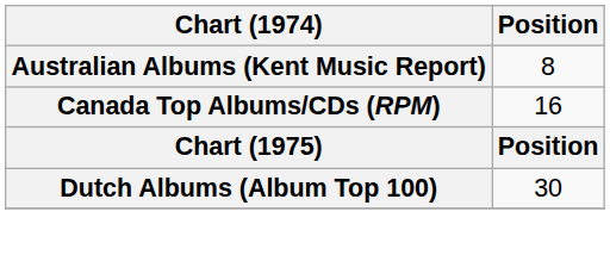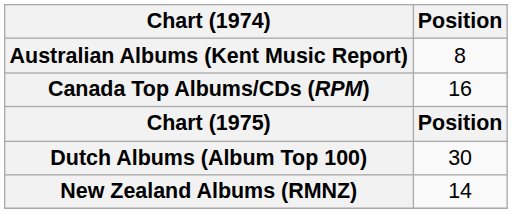+ row: New Zealand Albums (RMNZ) | 14
